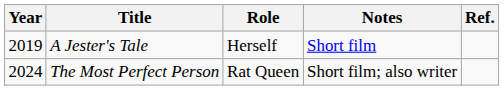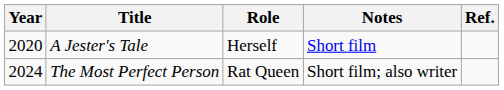A Jester's Tale | Year: 2019 -> 2020
